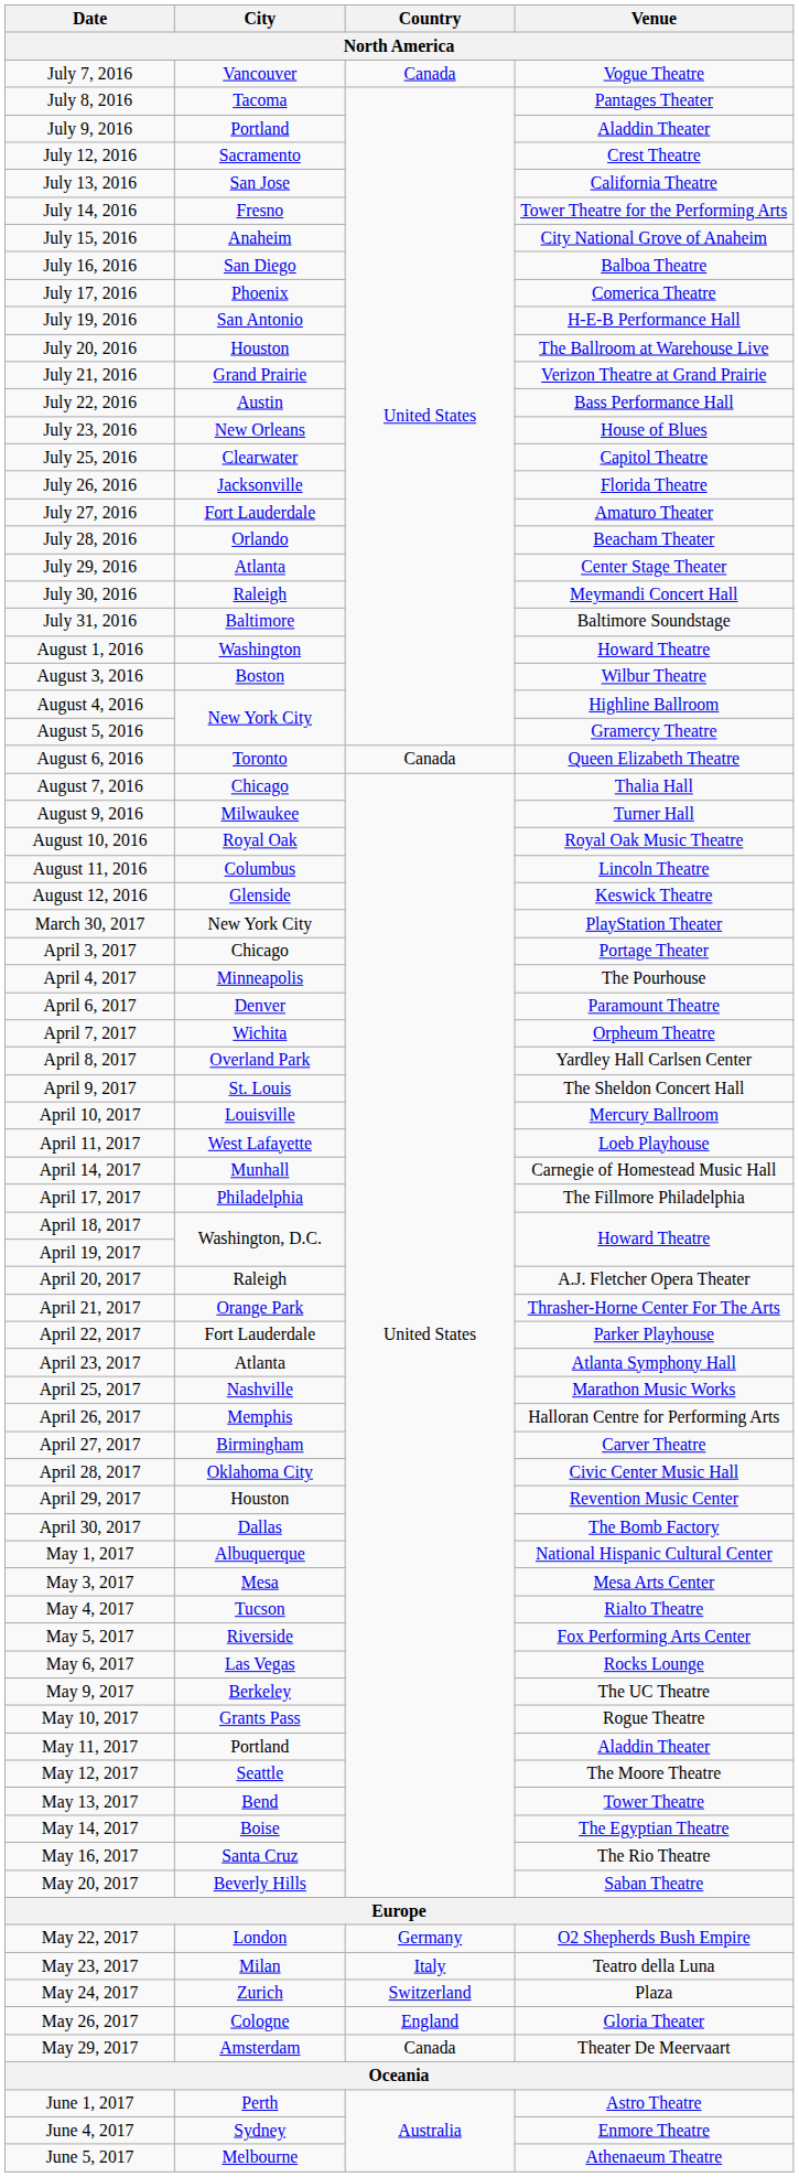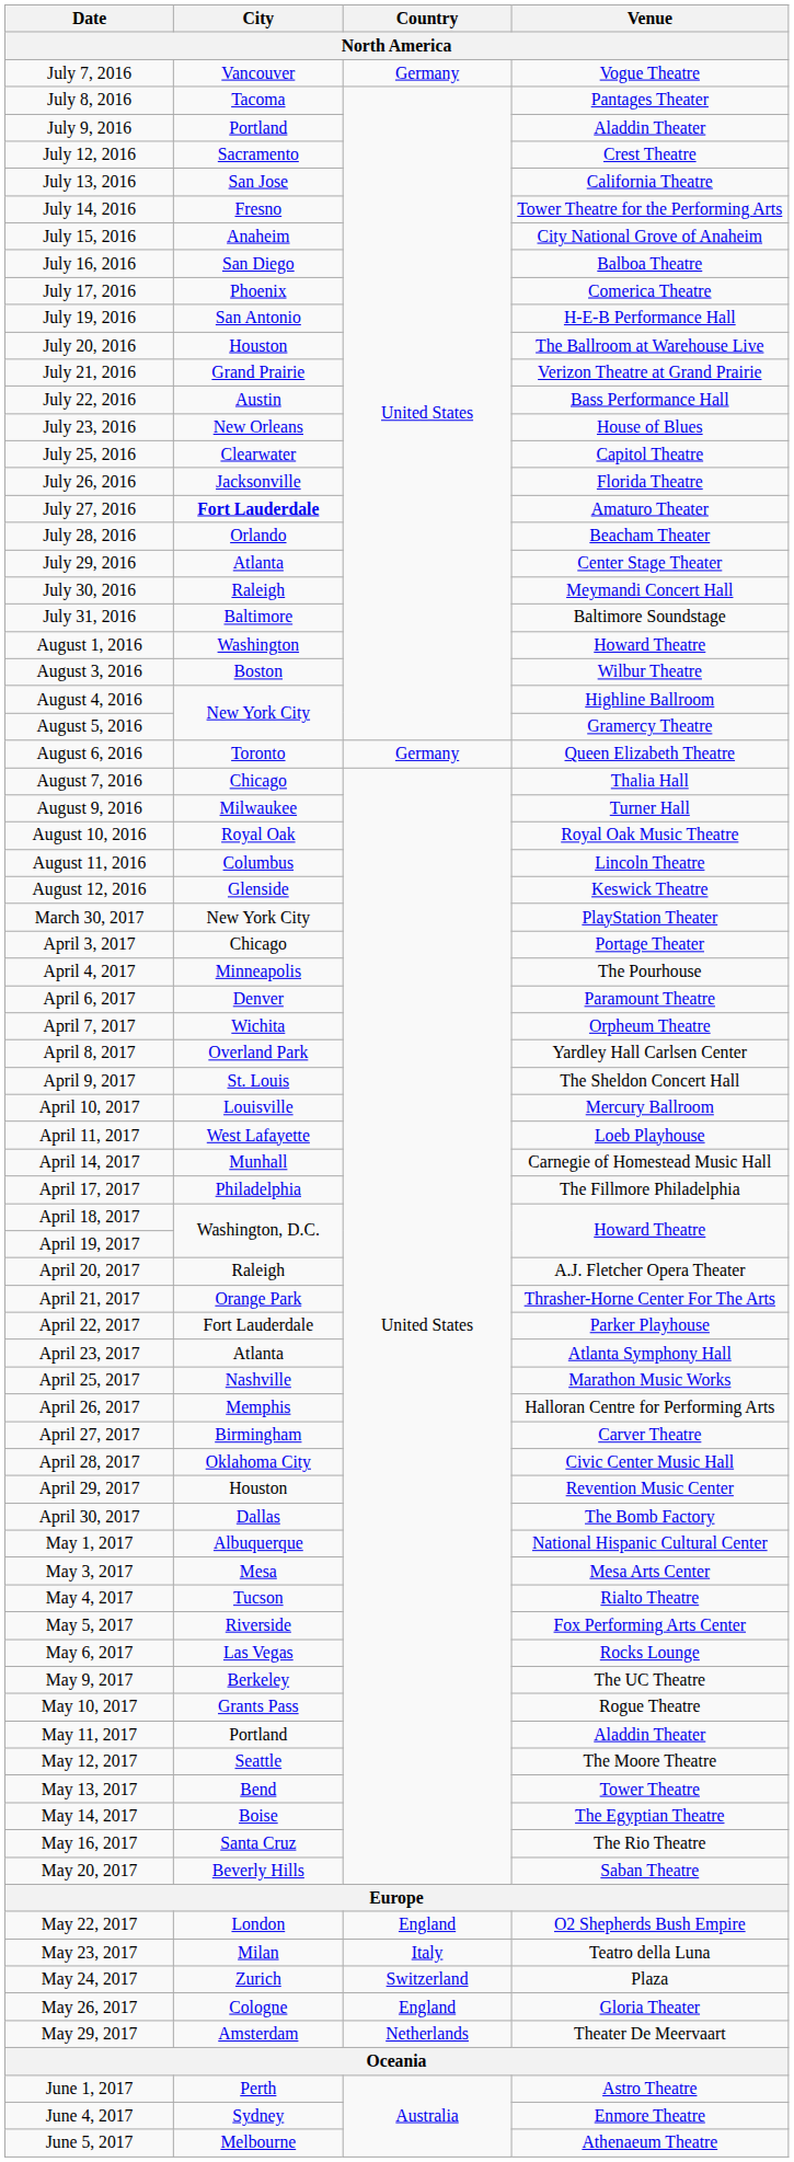July 7, 2016 | Country: Canada -> Germany
July 27, 2016 | City: normal -> bold
August 6, 2016 | Country: Canada -> Germany
May 22, 2017 | Country: Germany -> England
May 29, 2017 | Country: Canada -> Netherlands
